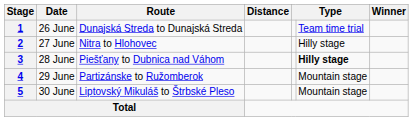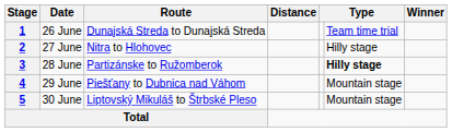3 | Route: Piešťany to Dubnica nad Váhom -> Partizánske to Ružomberok
4 | Route: Partizánske to Ružomberok -> Piešťany to Dubnica nad Váhom
